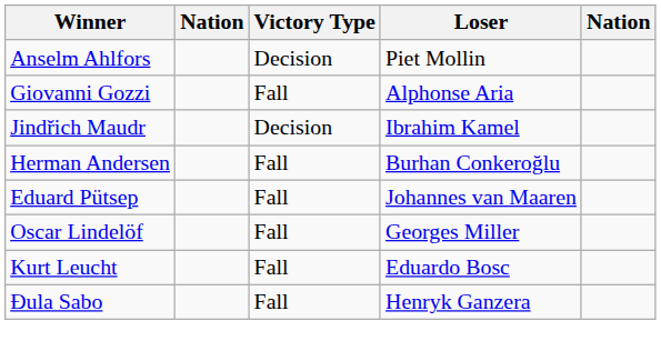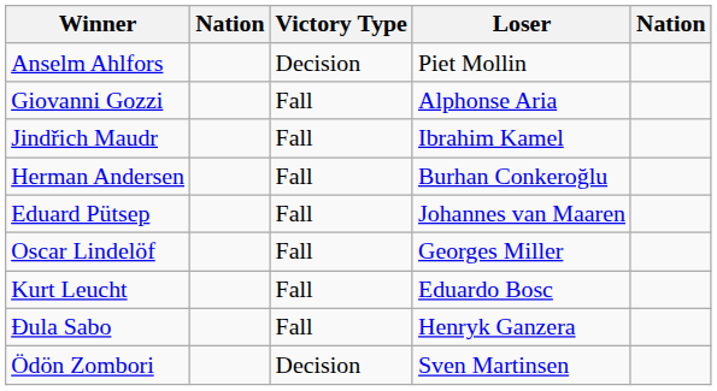Jindřich Maudr | Victory Type: Decision -> Fall
+ row: Ödön Zombori | Decision | Sven Martinsen
